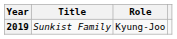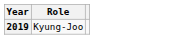- column: Title | Sunkist Family
